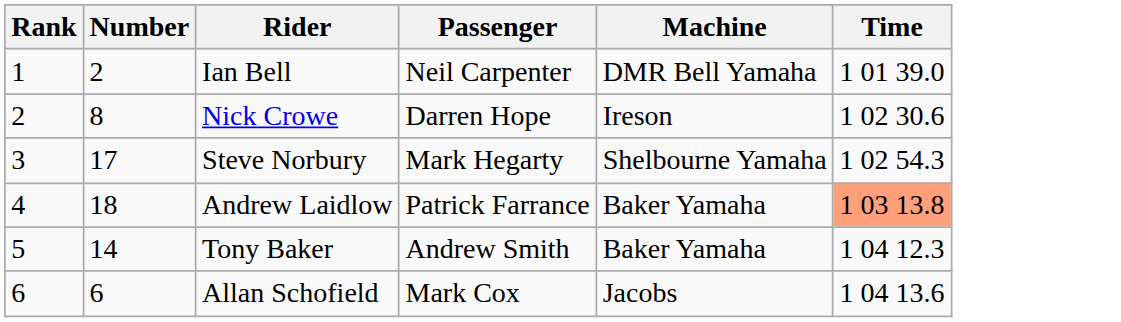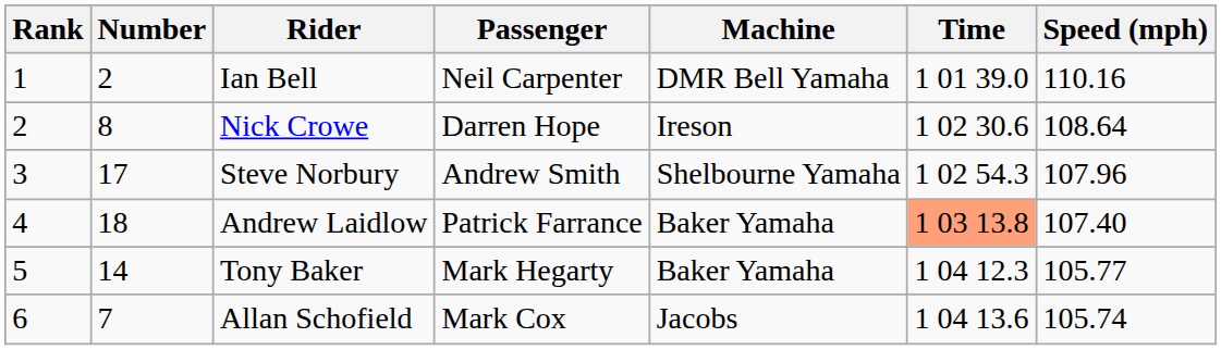+ column: Speed (mph) | 110.16 | 108.64 | 107.96 | 107.40 | 105.77 | 105.74
Steve Norbury | Passenger: Mark Hegarty -> Andrew Smith
Tony Baker | Passenger: Andrew Smith -> Mark Hegarty
Allan Schofield | Number: 6 -> 7
